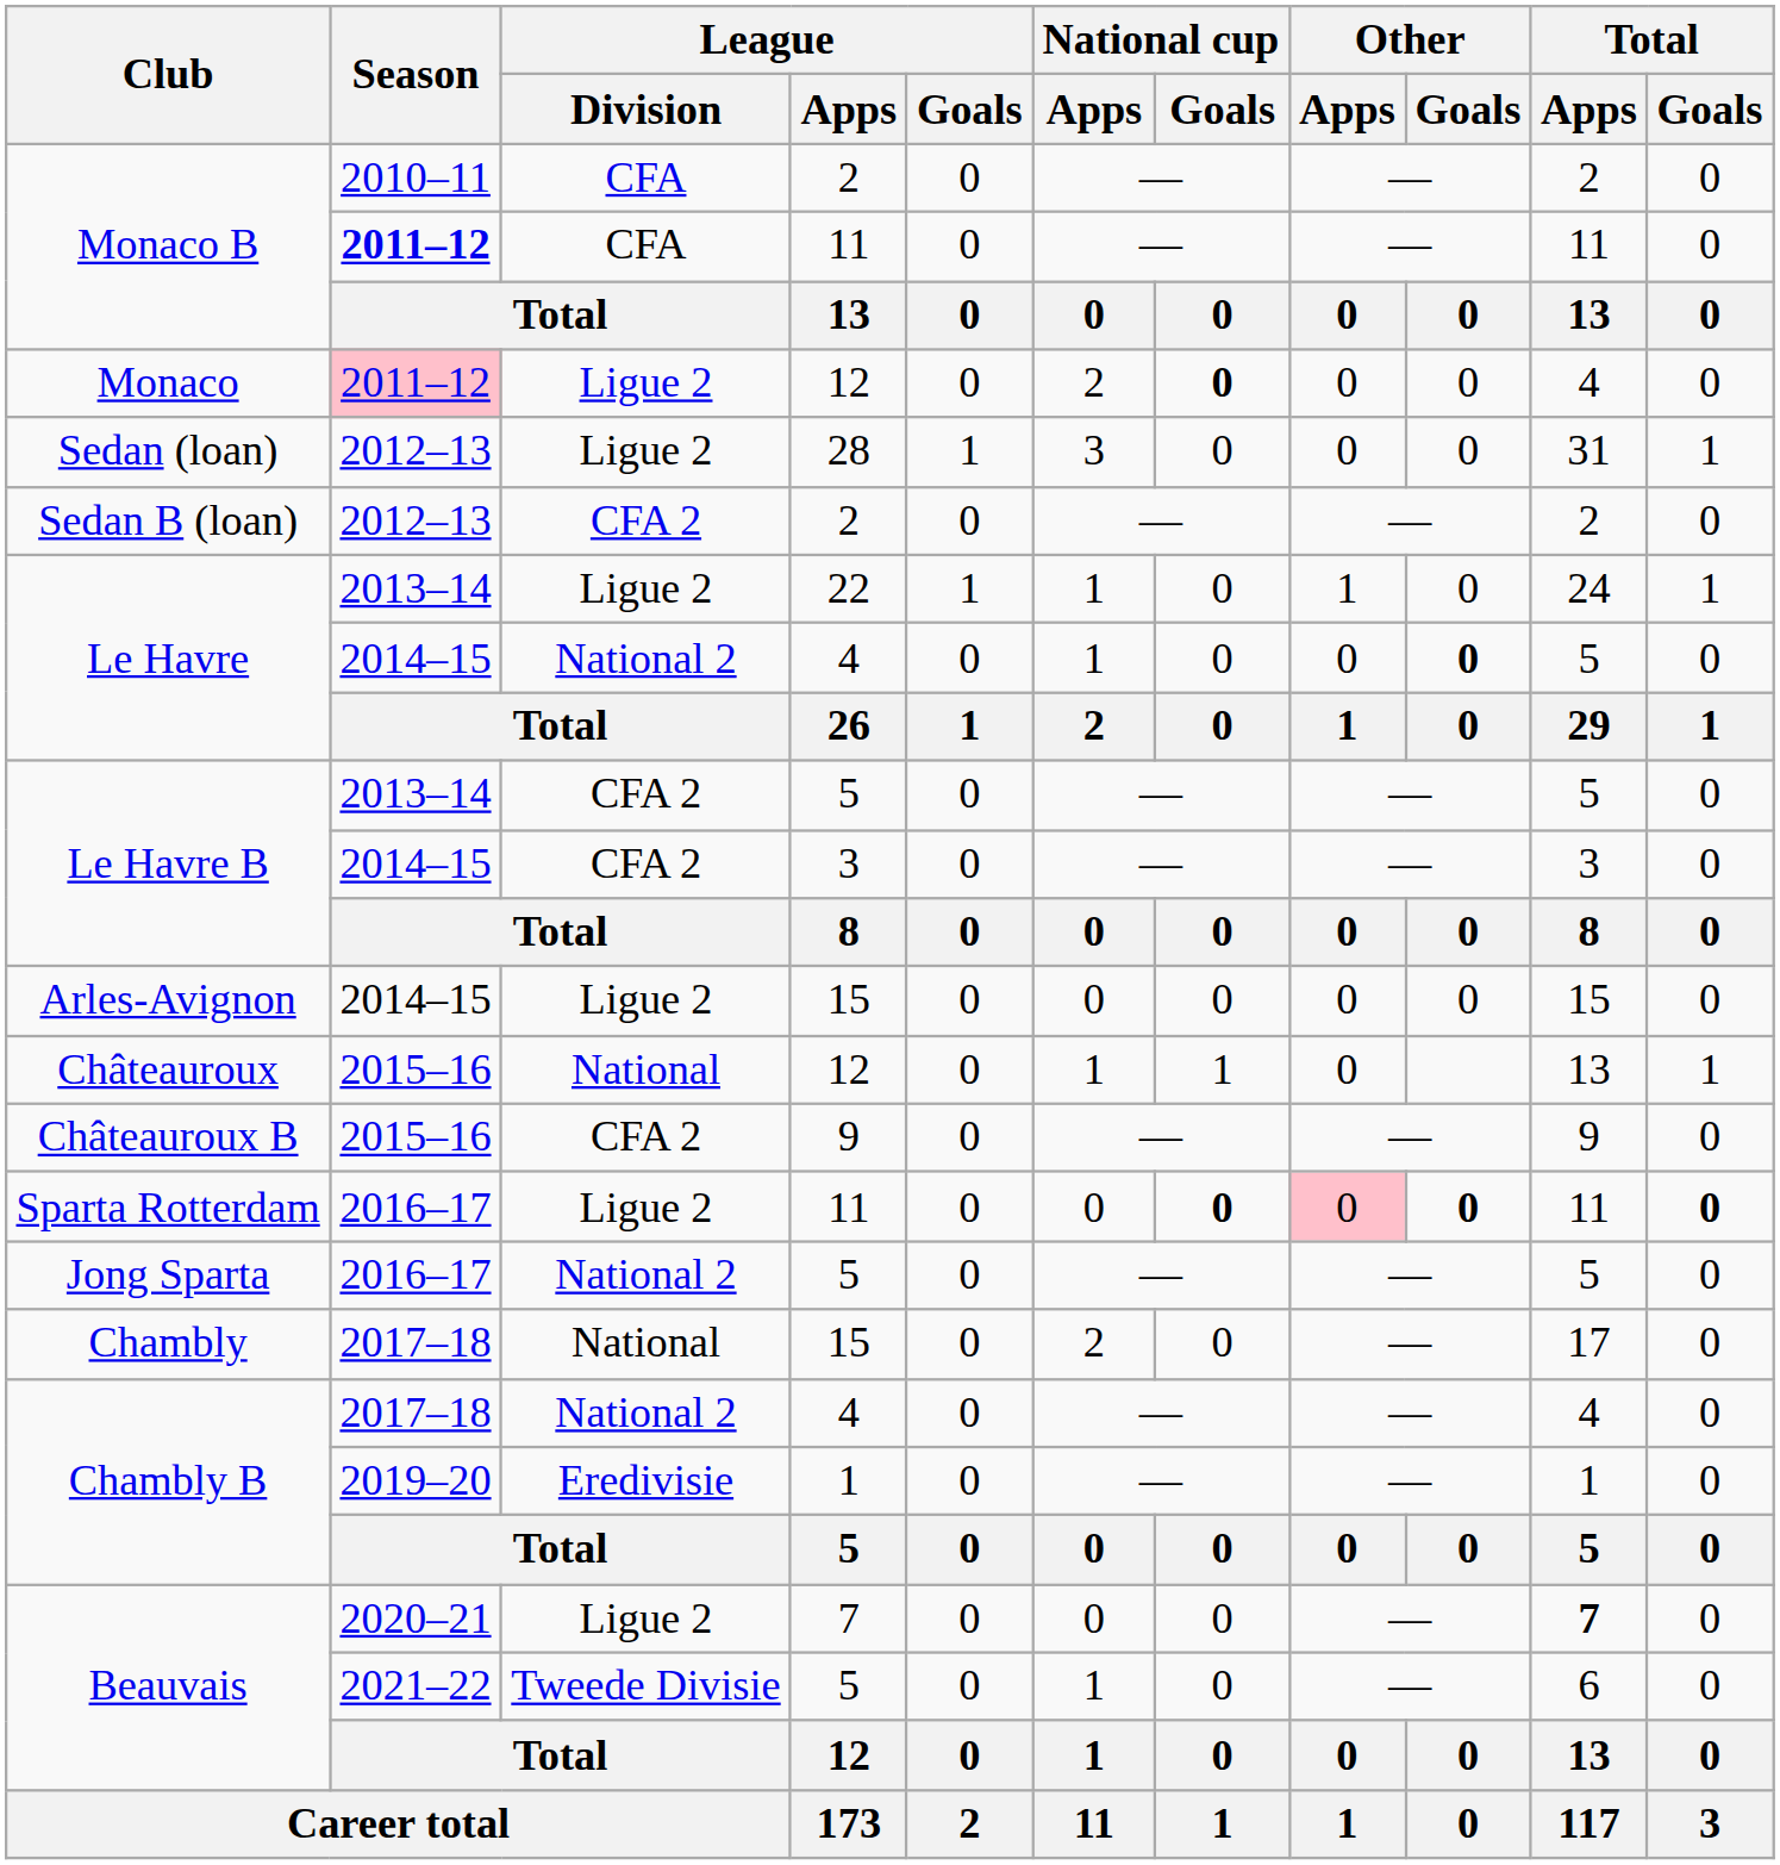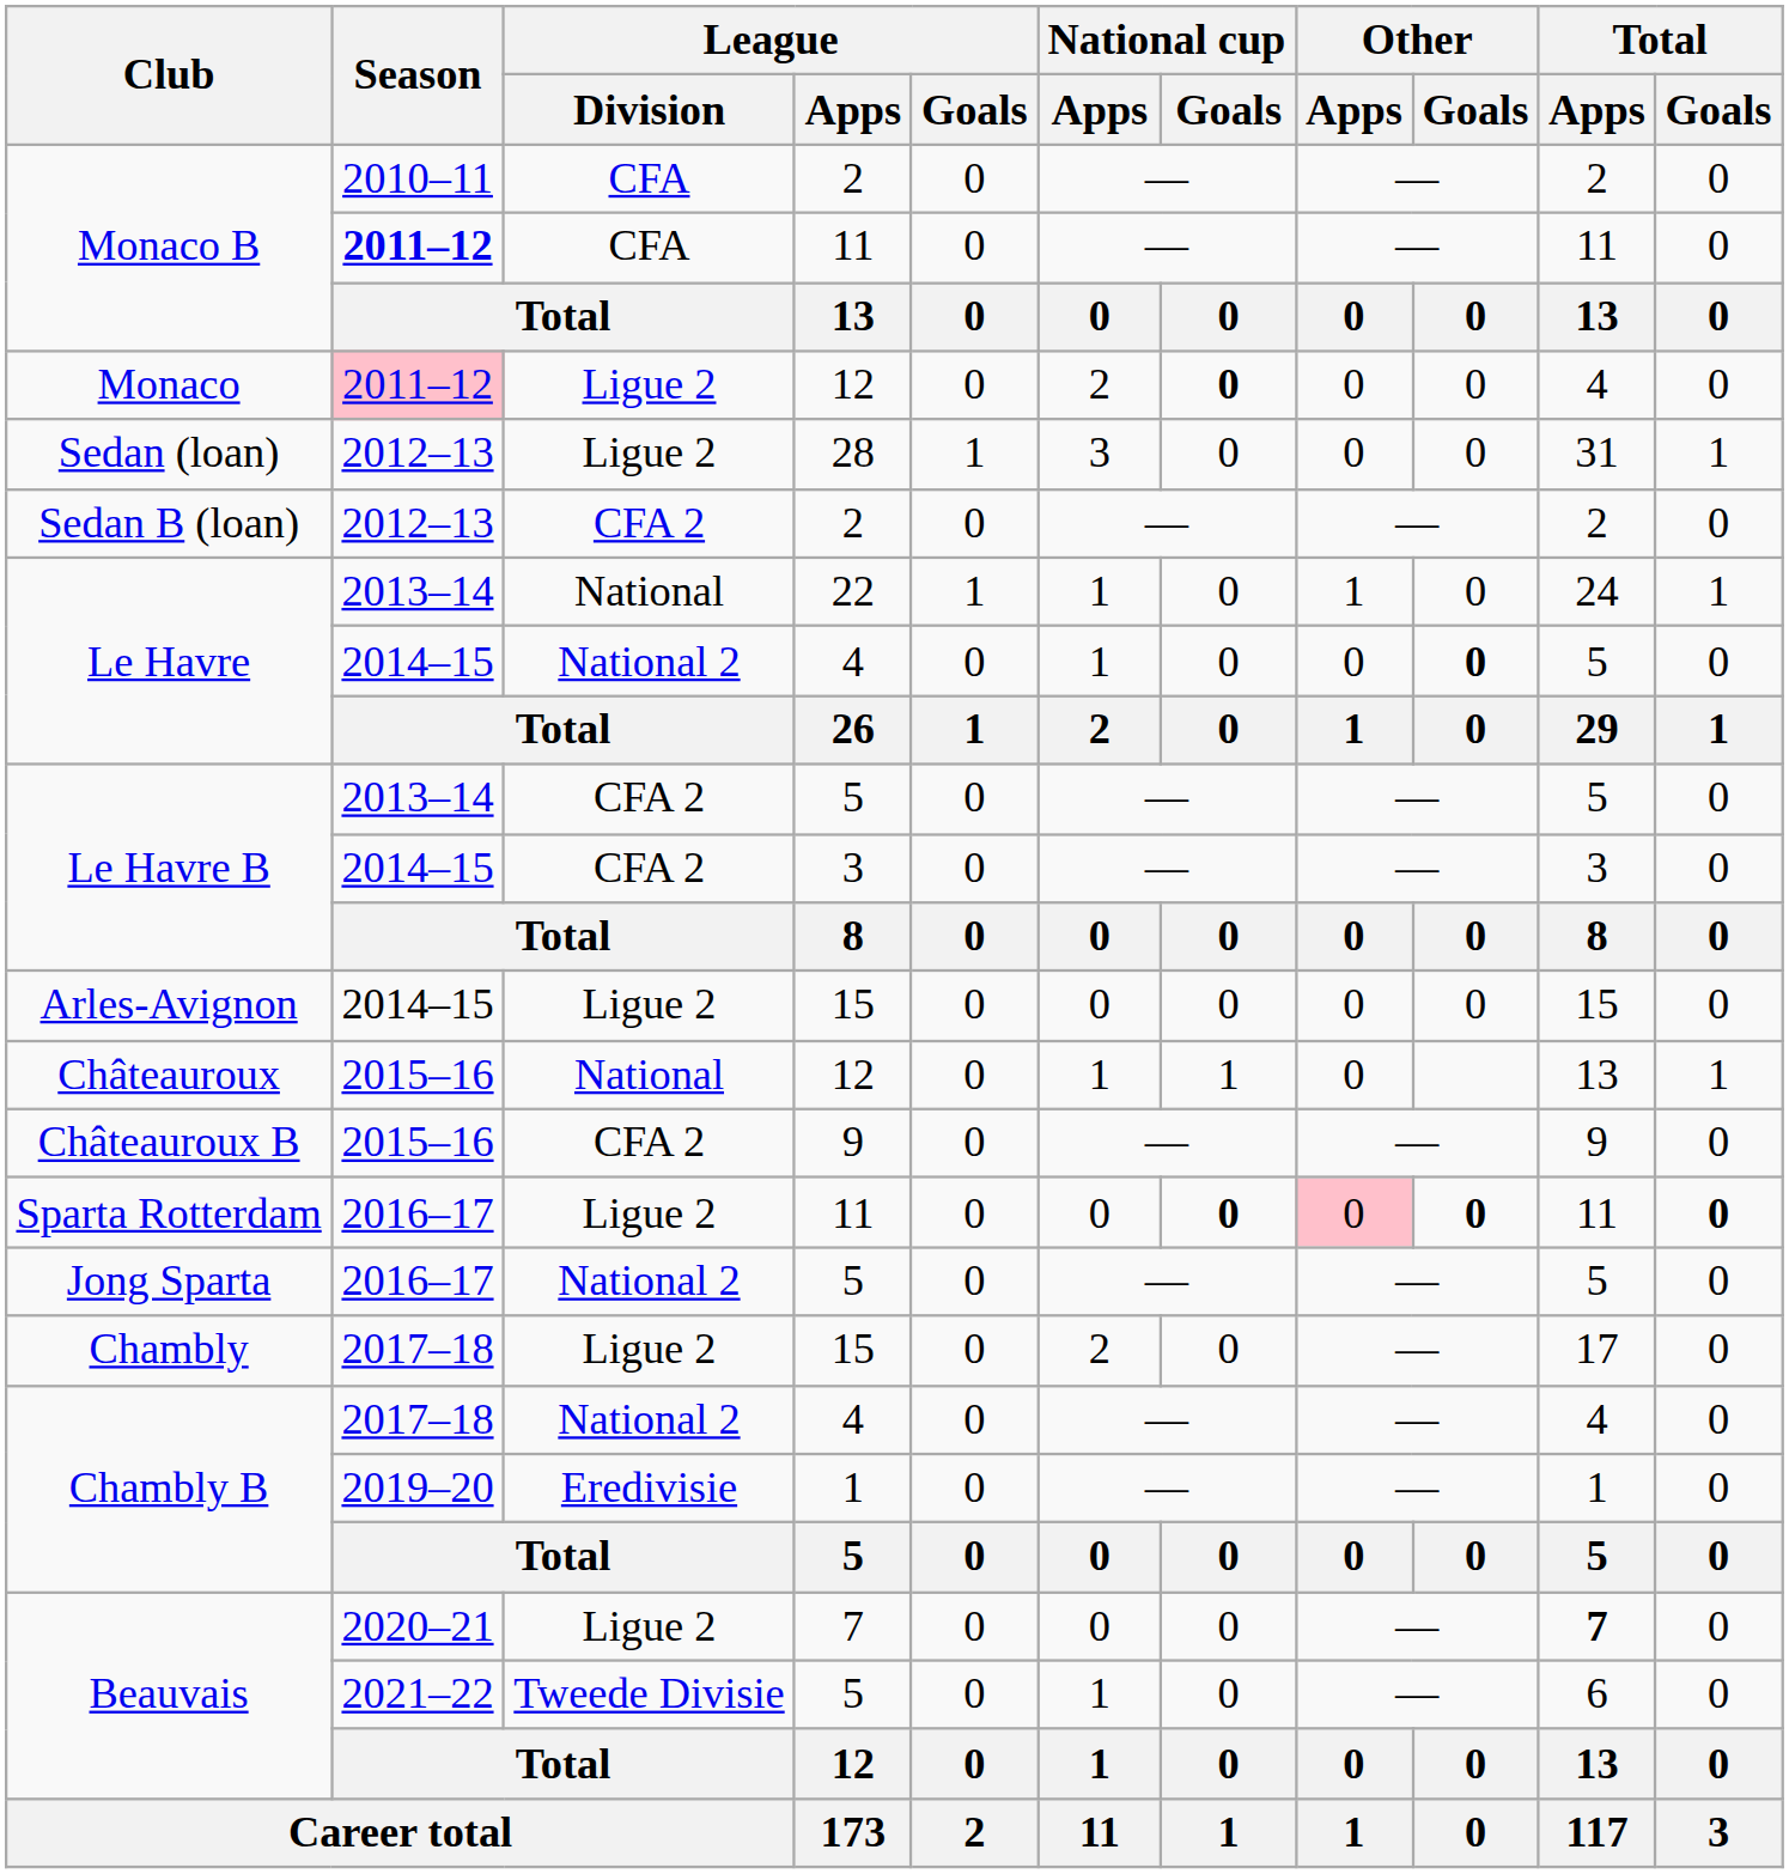Le Havre / 22 | League / Division: Ligue 2 -> National
Chambly | League / Division: National -> Ligue 2
